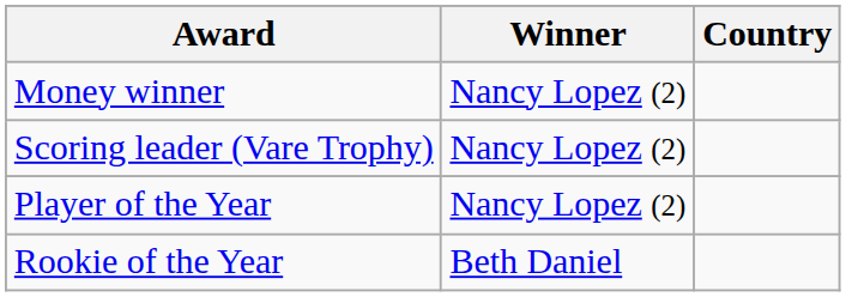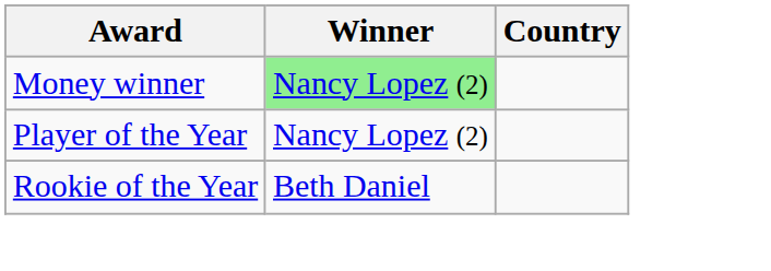Money winner | Winner: no background -> lightgreen background
- row: Scoring leader (Vare Trophy) | Nancy Lopez (2)
